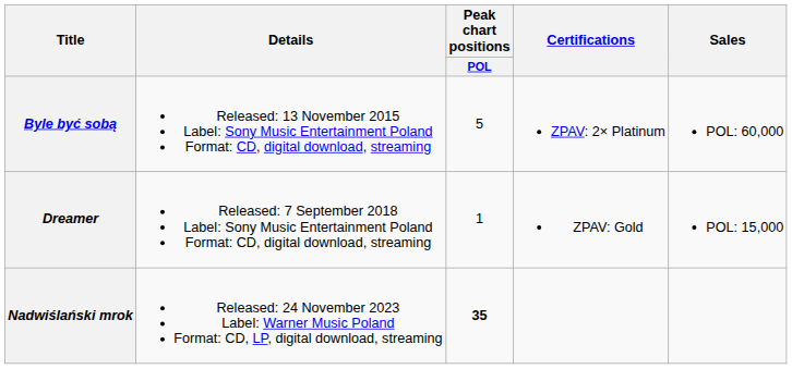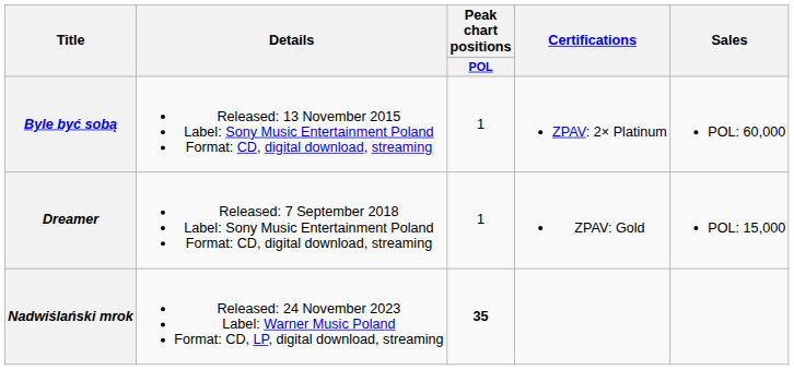Byle być sobą | Peak chart positions / POL: 5 -> 1
